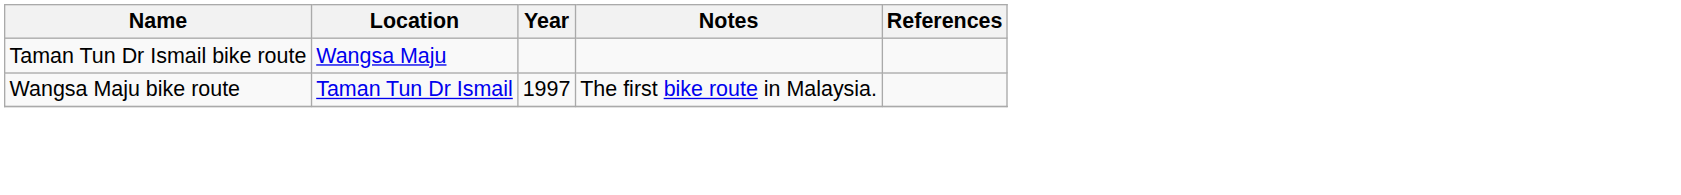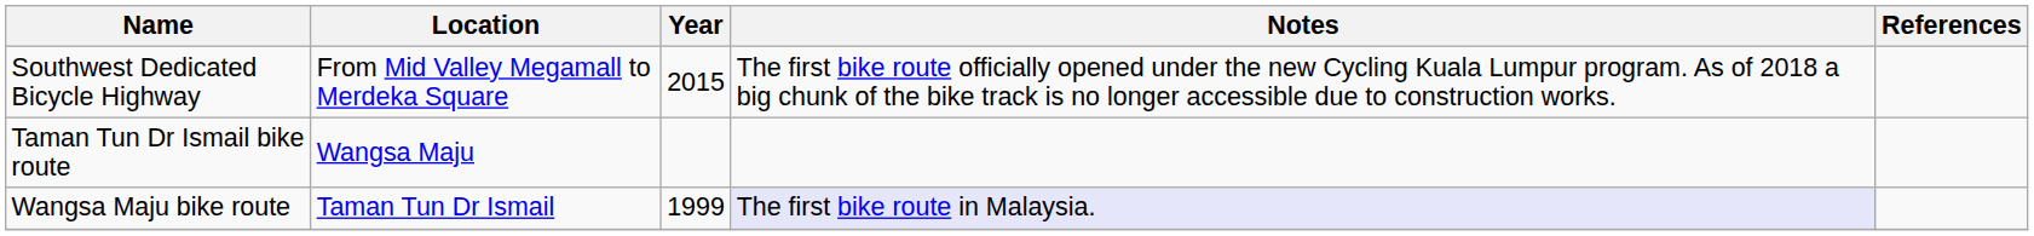+ row: Southwest Dedicated Bicycle Highway | From Mid Valley Megamall to Merdeka Square | 2015 | The first bike route officially opened under the new Cycling Kuala Lumpur program. As of 2018 a big chunk of the bike track is no longer accessible due to construction works.
Wangsa Maju bike route | Year: 1997 -> 1999
Wangsa Maju bike route | Notes: no background -> lavender background
